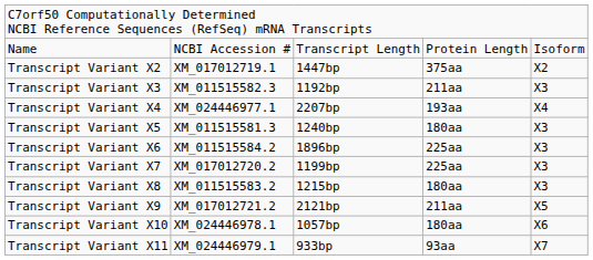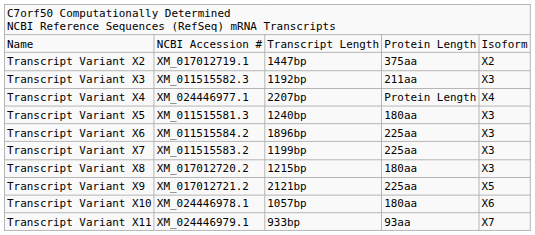Transcript Variant X4 | column 4: 193aa -> Protein Length
Transcript Variant X7 | column 2: XM_017012720.2 -> XM_011515583.2
Transcript Variant X8 | column 2: XM_011515583.2 -> XM_017012720.2
Transcript Variant X9 | column 4: 211aa -> 225aa
